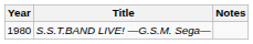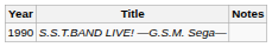S.S.T.BAND LIVE! —G.S.M. Sega— | Year: 1980 -> 1990
